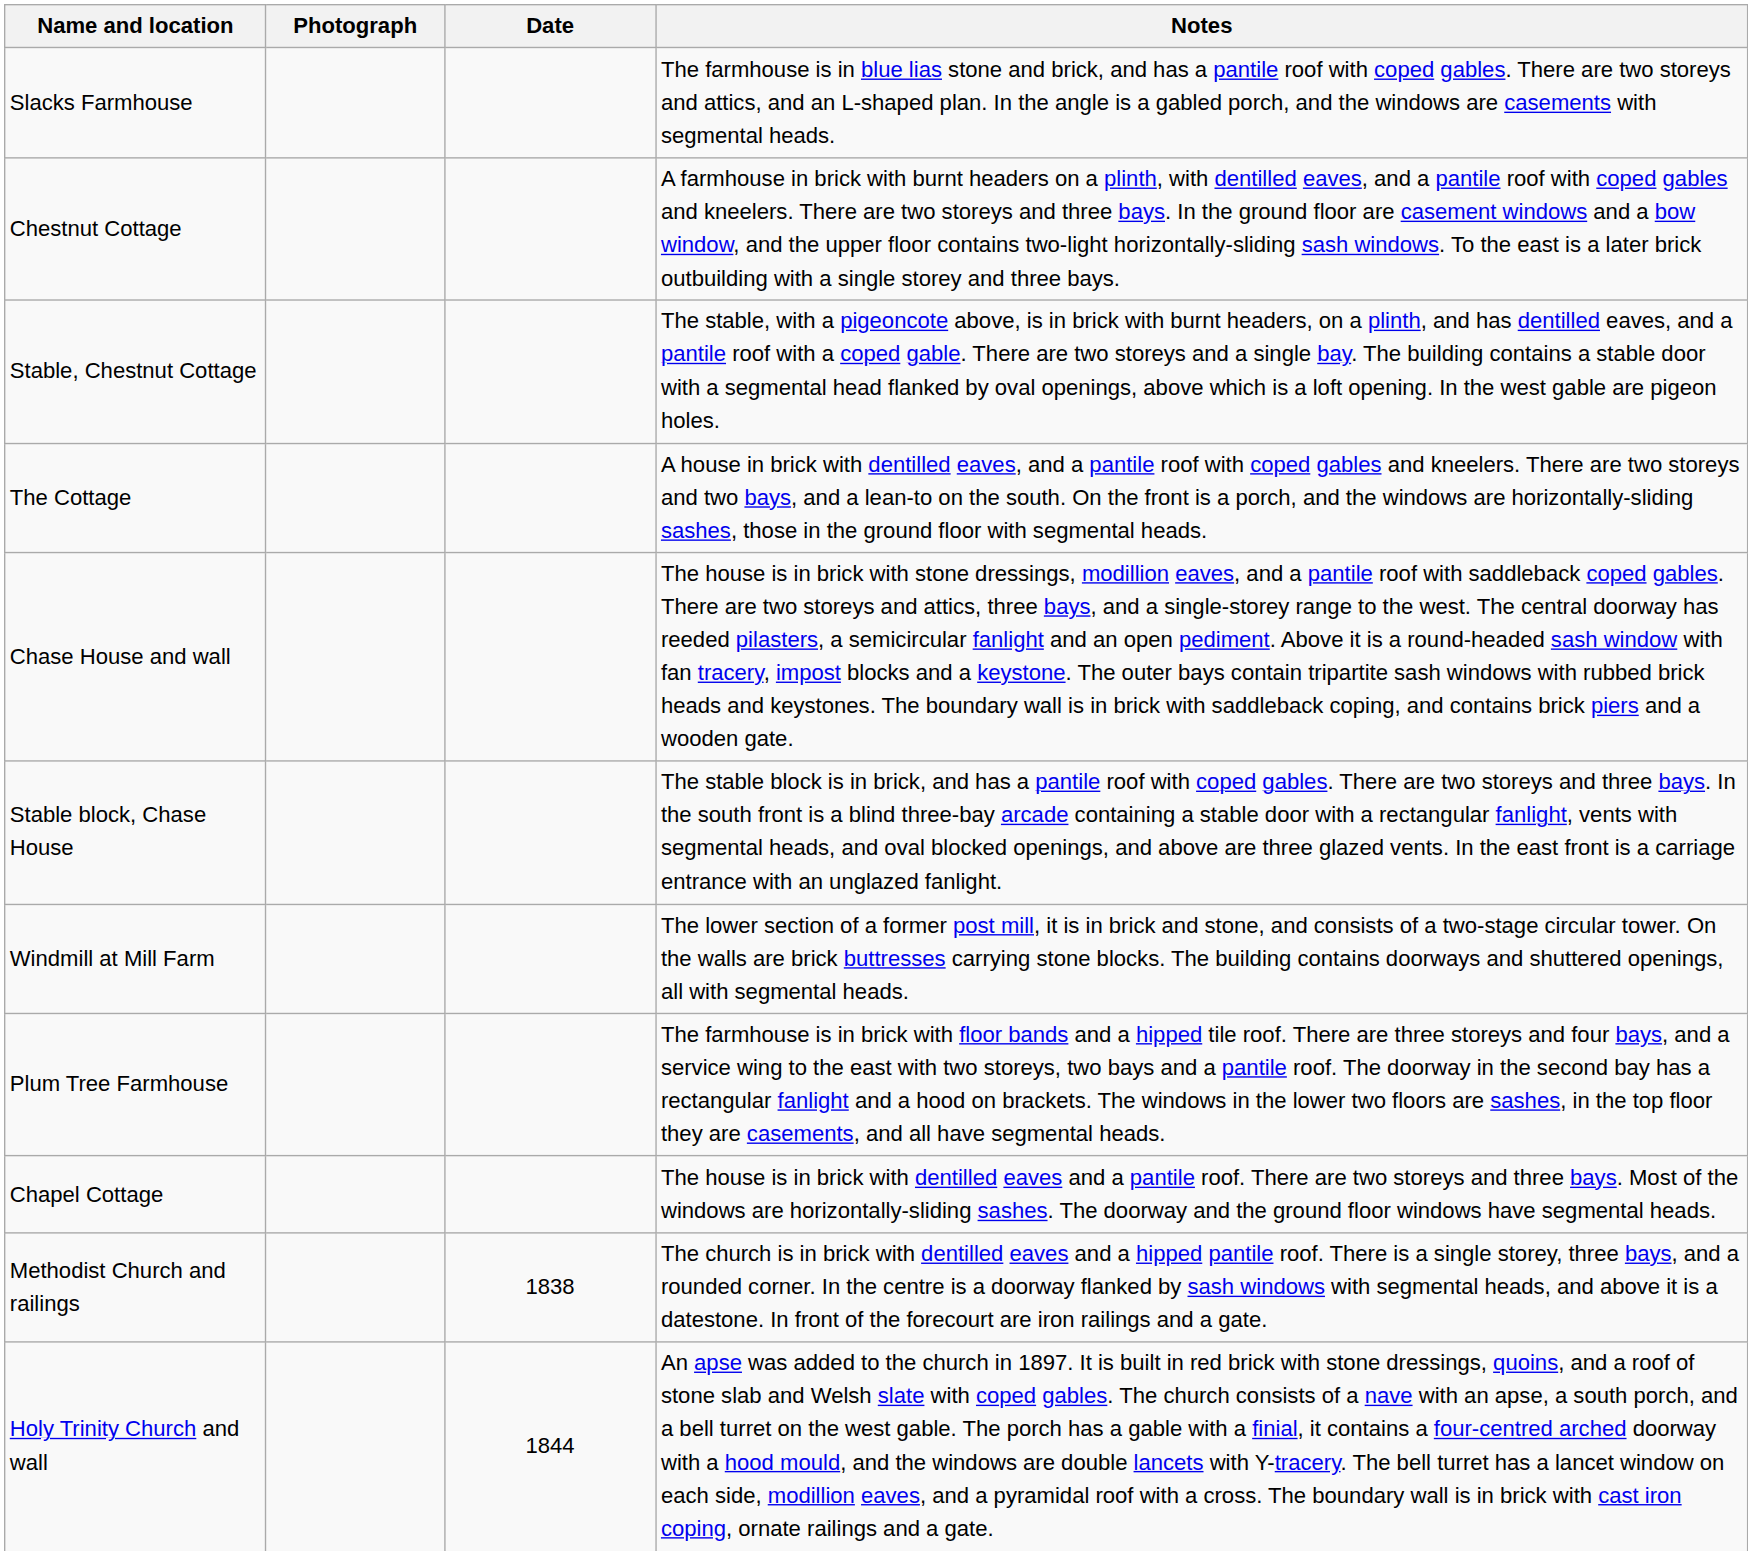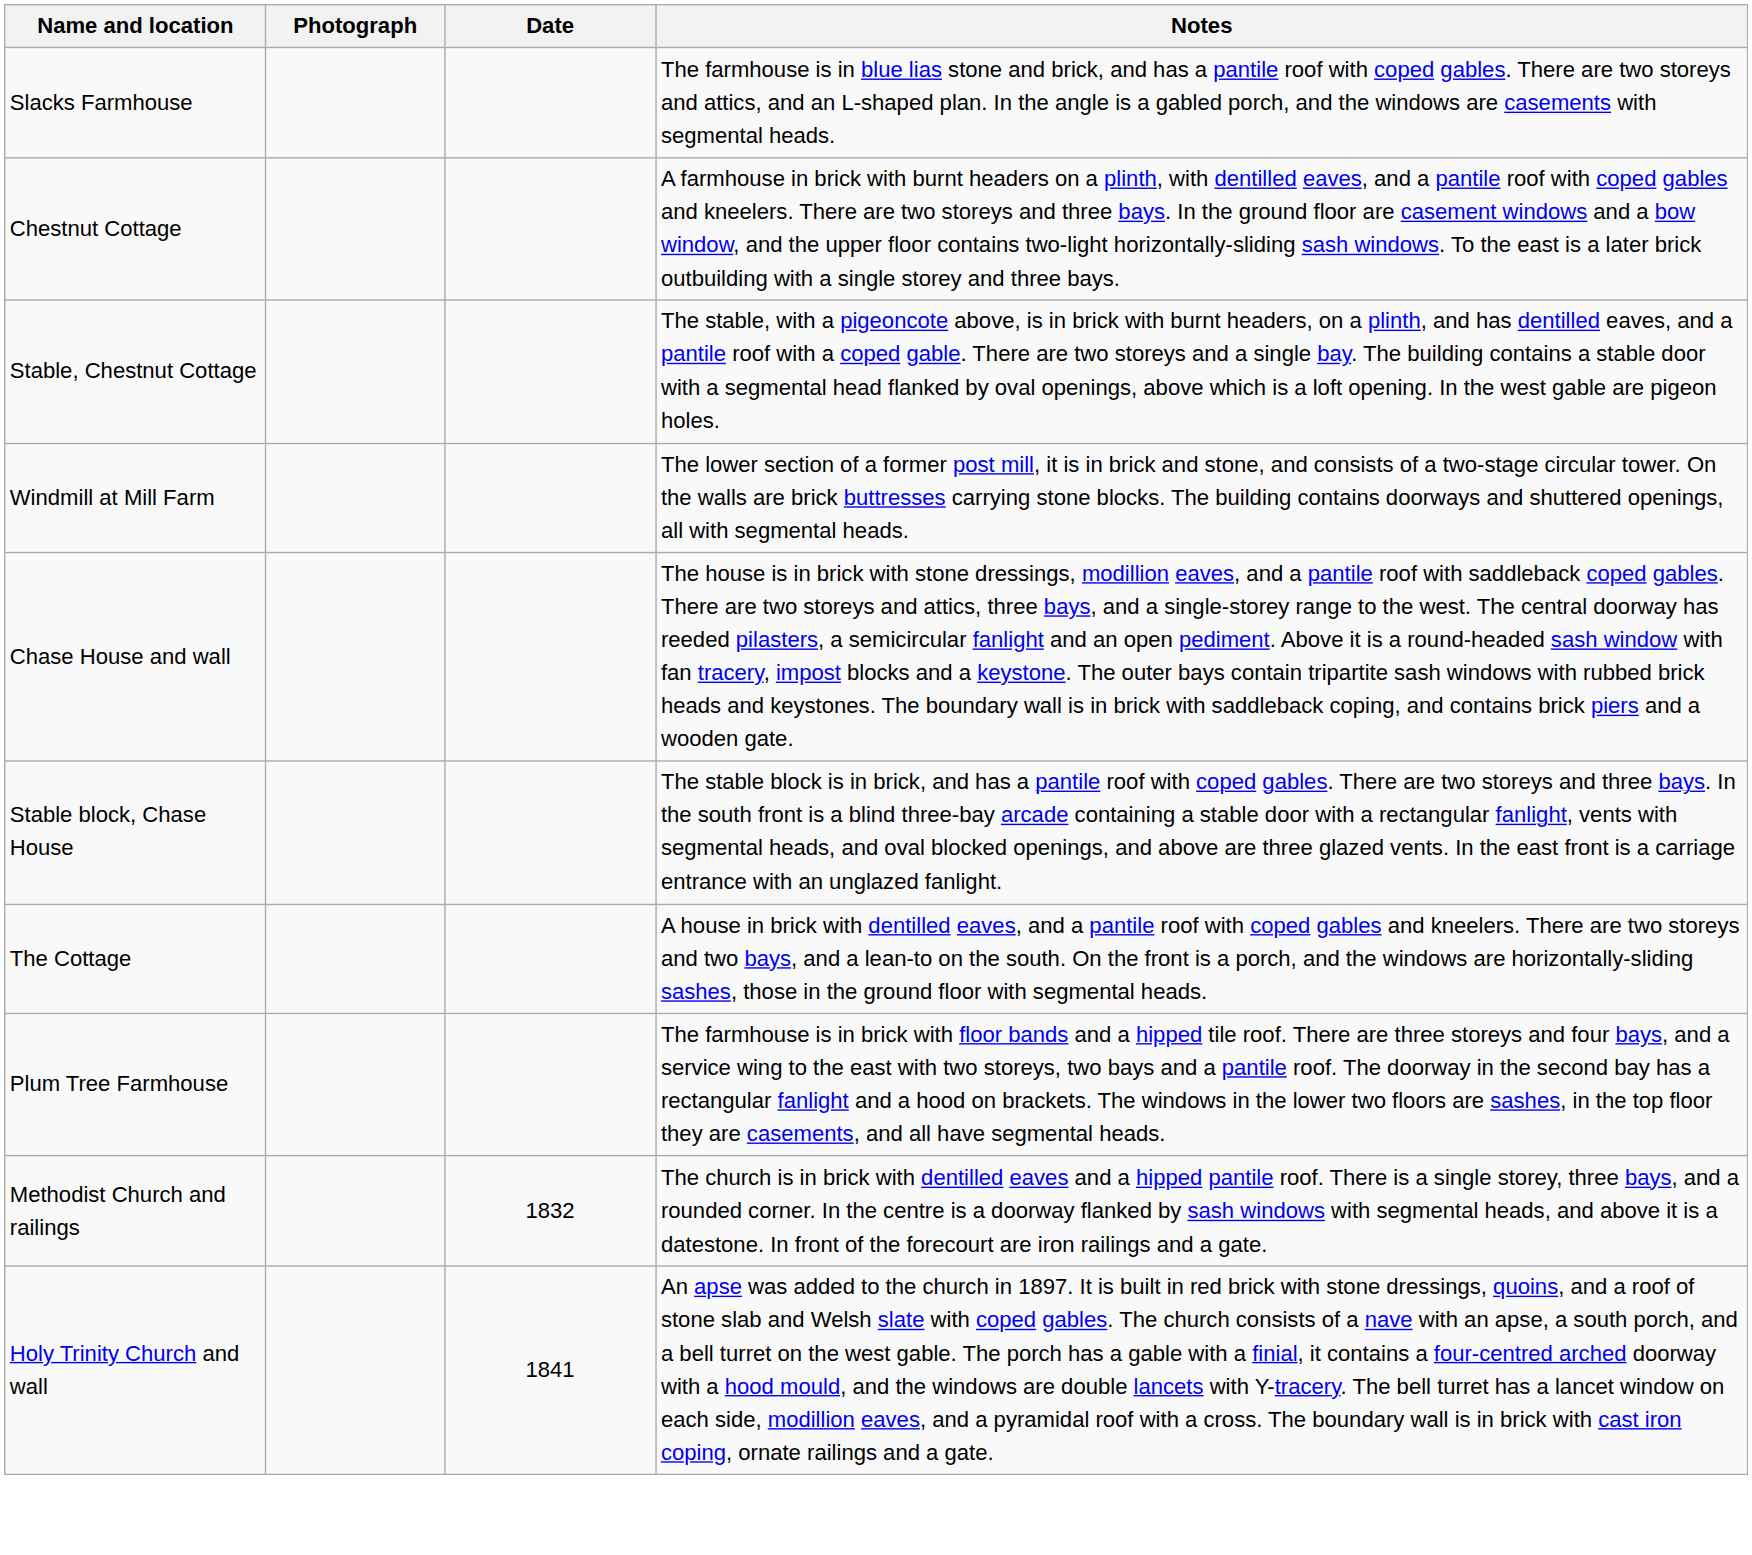rows swapped: Windmill at Mill Farm <-> The Cottage
- row: Chapel Cottage | The house is in brick with dentilled eaves and a pantile roof. There are two storeys and three bays. Most of the windows are horizontally-sliding sashes. The doorway and the ground floor windows have segmental heads.
Methodist Church and railings | Date: 1838 -> 1832
Holy Trinity Church and wall | Date: 1844 -> 1841
